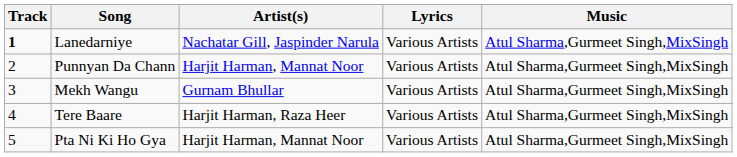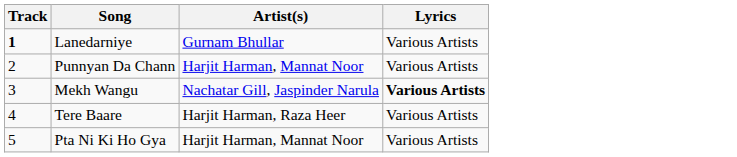- column: Music | Atul Sharma,Gurmeet Singh,MixSingh | Atul Sharma,Gurmeet Singh,MixSingh | Atul Sharma,Gurmeet Singh,MixSingh | Atul Sharma,Gurmeet Singh,MixSingh | Atul Sharma,Gurmeet Singh,MixSingh
Lanedarniye | Artist(s): Nachatar Gill, Jaspinder Narula -> Gurnam Bhullar
Mekh Wangu | Artist(s): Gurnam Bhullar -> Nachatar Gill, Jaspinder Narula
Mekh Wangu | Lyrics: normal -> bold
